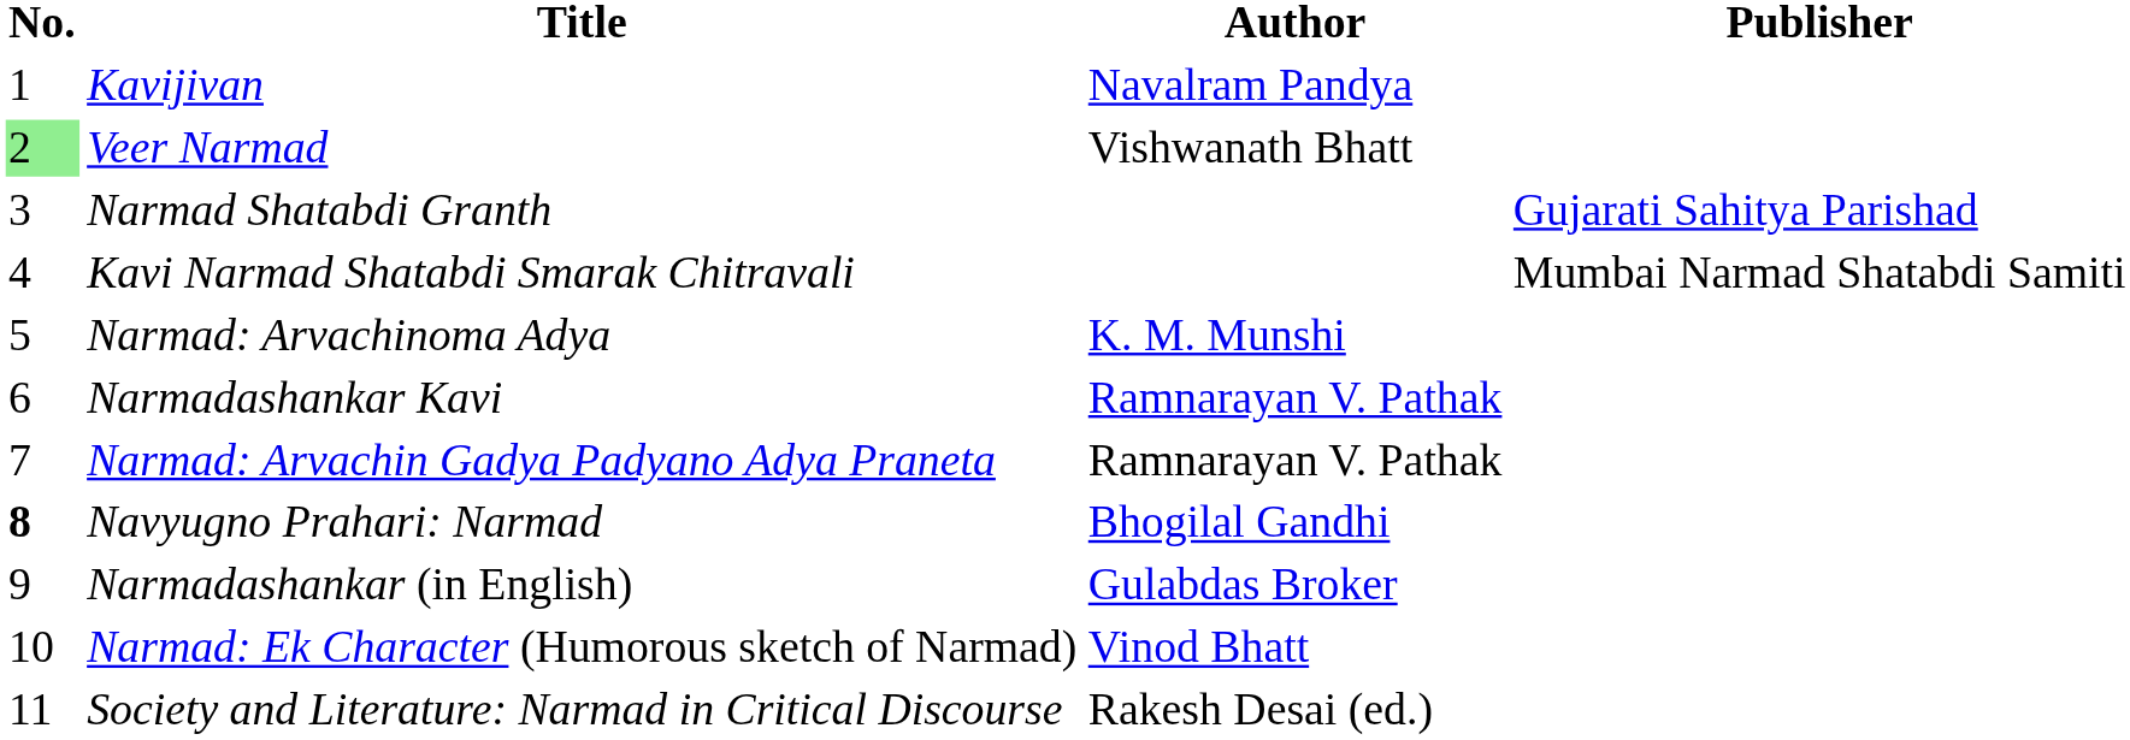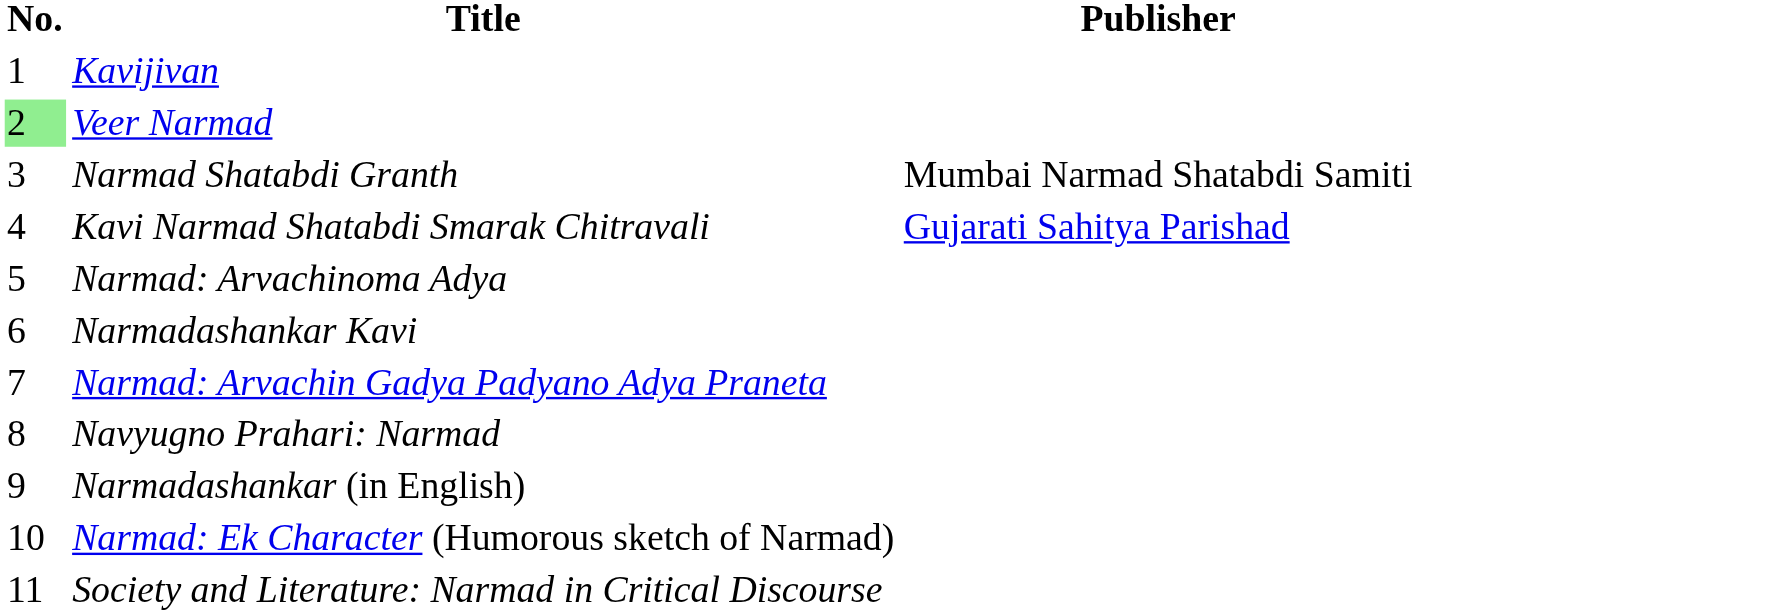- column: Author | Navalram Pandya | Vishwanath Bhatt | K. M. Munshi | Ramnarayan V. Pathak | Ramnarayan V. Pathak | Bhogilal Gandhi | Gulabdas Broker | Vinod Bhatt | Rakesh Desai (ed.)
Narmad Shatabdi Granth | Publisher: Gujarati Sahitya Parishad -> Mumbai Narmad Shatabdi Samiti
Kavi Narmad Shatabdi Smarak Chitravali | Publisher: Mumbai Narmad Shatabdi Samiti -> Gujarati Sahitya Parishad
Navyugno Prahari: Narmad | No.: bold -> normal
